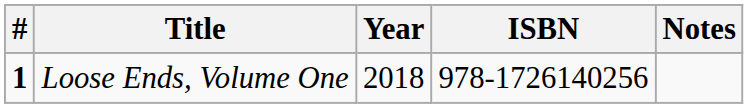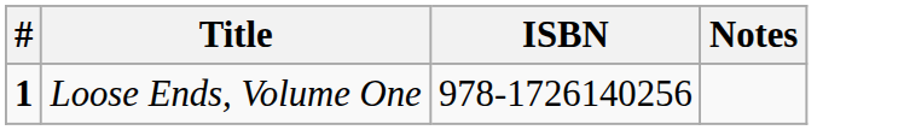- column: Year | 2018
